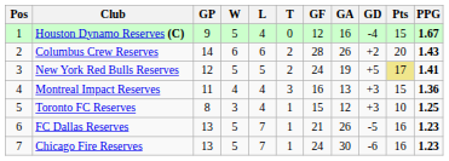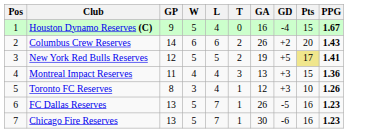- column: GF | 12 | 28 | 24 | 16 | 15 | 21 | 24
Toronto FC Reserves | PPG: 1.25 -> 1.26
